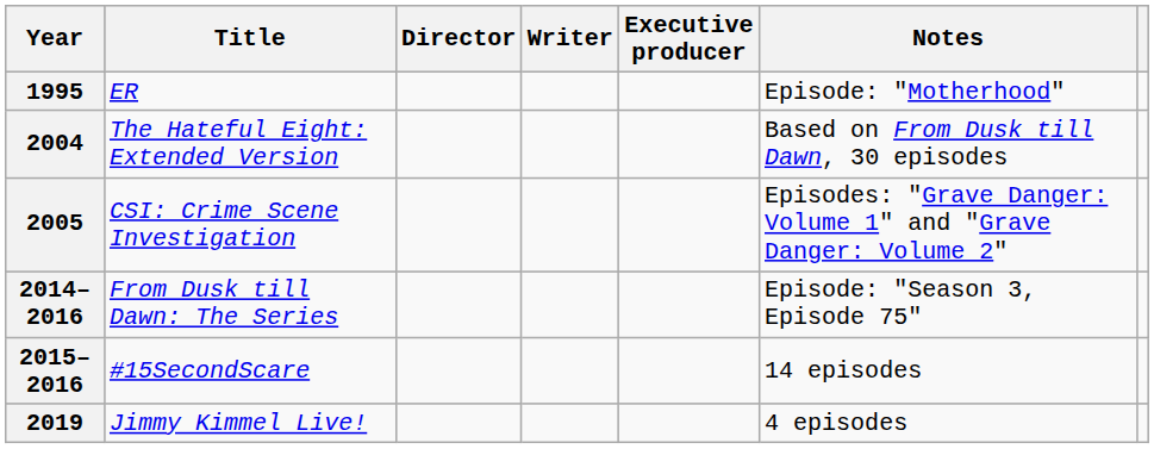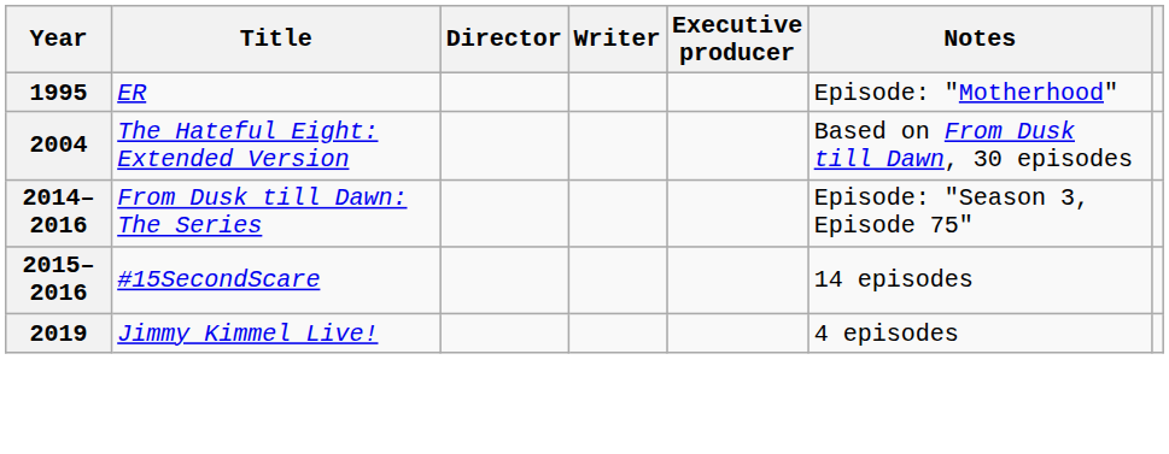- row: 2005 | CSI: Crime Scene Investigation | Episodes: "Grave Danger: Volume 1" and "Grave Danger: Volume 2"
